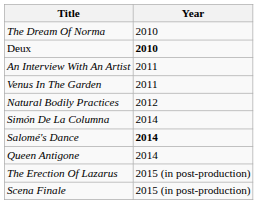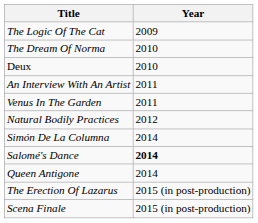+ row: The Logic Of The Cat | 2009
Deux | Year: bold -> normal
